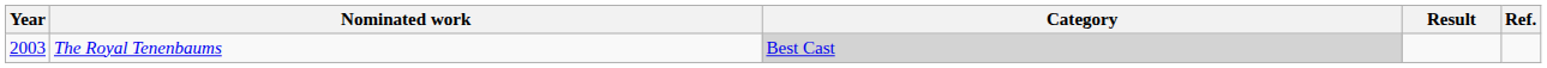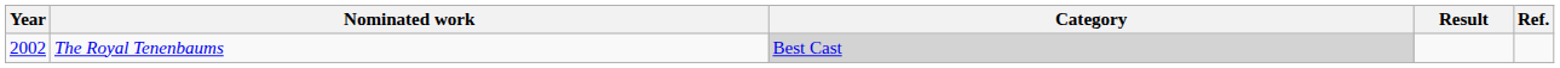The Royal Tenenbaums | Year: 2003 -> 2002
